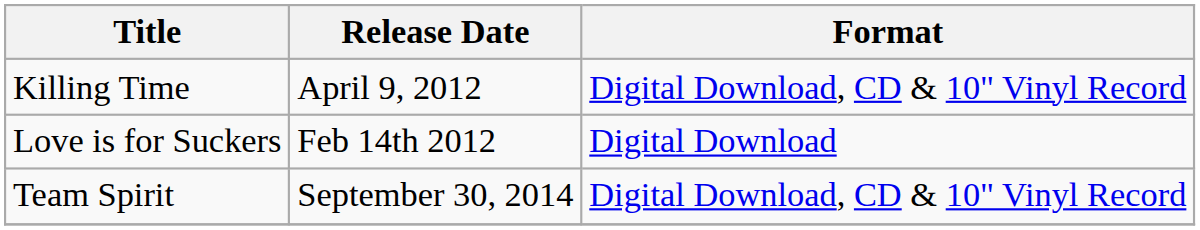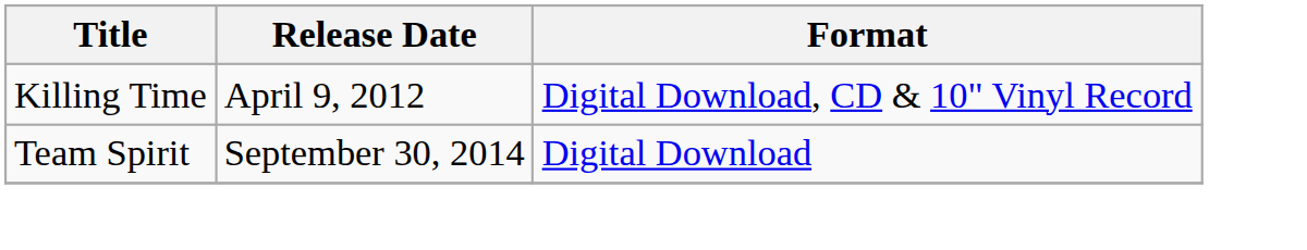- row: Love is for Suckers | Feb 14th 2012 | Digital Download
Team Spirit | Format: Digital Download, CD & 10" Vinyl Record -> Digital Download
